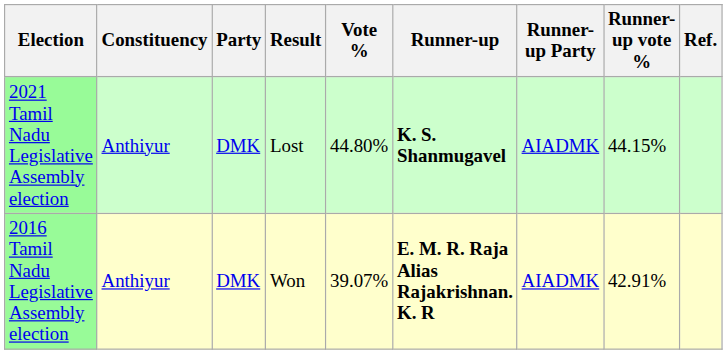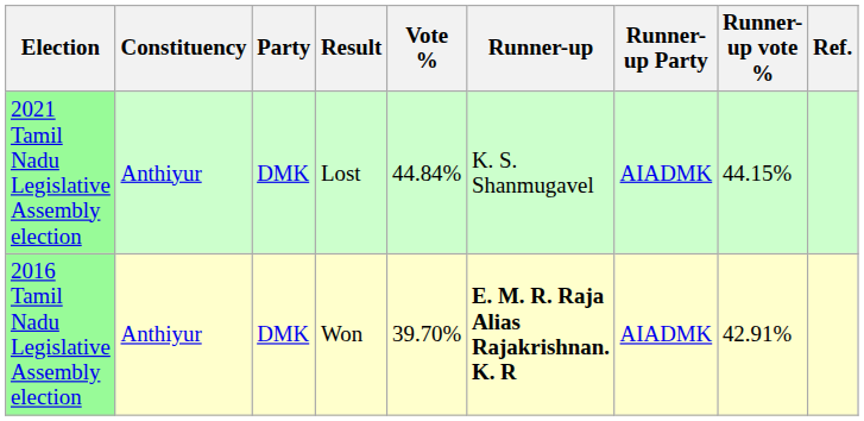2021 Tamil Nadu Legislative Assembly election | Vote %: 44.80% -> 44.84%
2021 Tamil Nadu Legislative Assembly election | Runner-up: bold -> normal
2016 Tamil Nadu Legislative Assembly election | Vote %: 39.07% -> 39.70%
